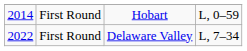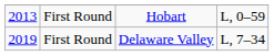Hobart | column 1: 2014 -> 2013
Delaware Valley | column 1: 2022 -> 2019
